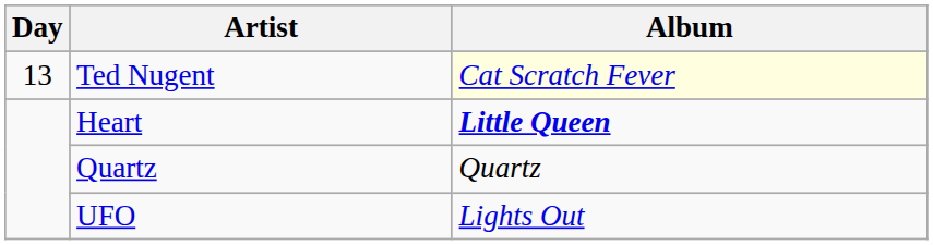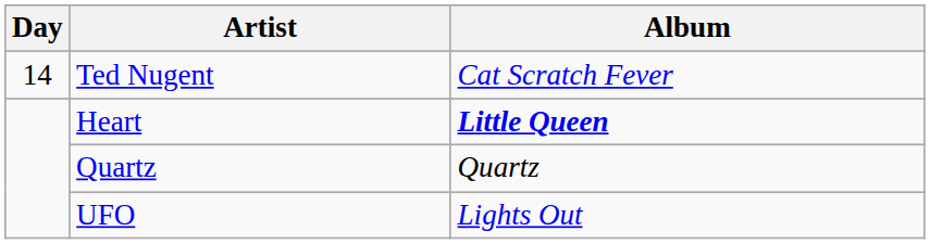Ted Nugent | Day: 13 -> 14
Ted Nugent | Album: lightyellow background -> no background
